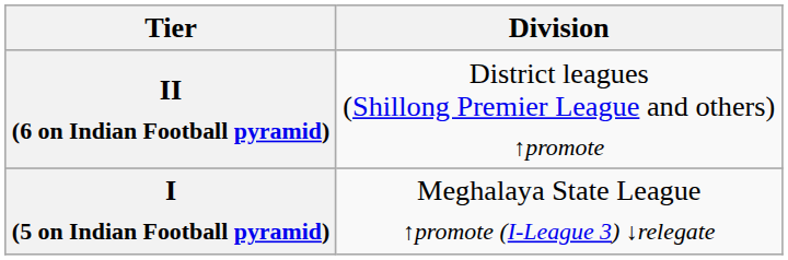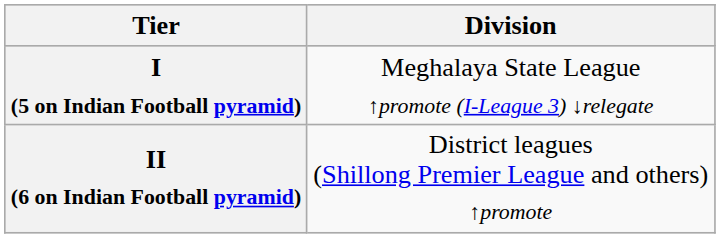rows swapped: I (5 on Indian Football pyramid) <-> II (6 on Indian Football pyramid)
